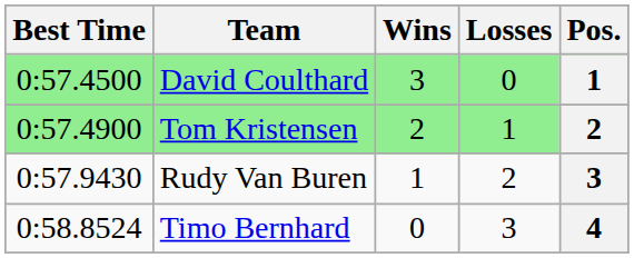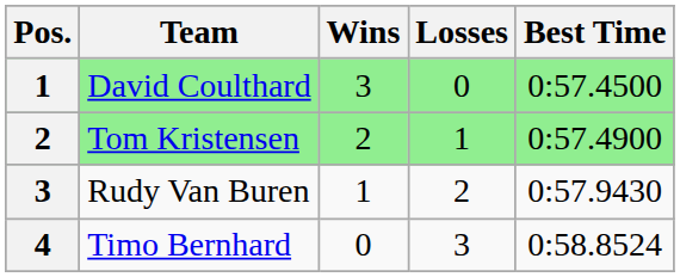columns swapped: Pos. <-> Best Time
